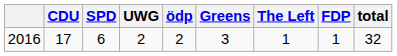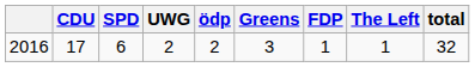columns swapped: FDP <-> The Left
